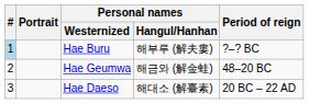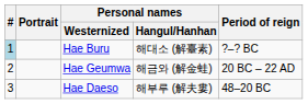Hae Buru | Personal names / Hangul/Hanhan: 해부루 (解夫婁) -> 해대소 (解臺素)
Hae Geumwa | Period of reign: 48–20 BC -> 20 BC – 22 AD
Hae Daeso | Personal names / Hangul/Hanhan: 해대소 (解臺素) -> 해부루 (解夫婁)
Hae Daeso | Period of reign: 20 BC – 22 AD -> 48–20 BC
